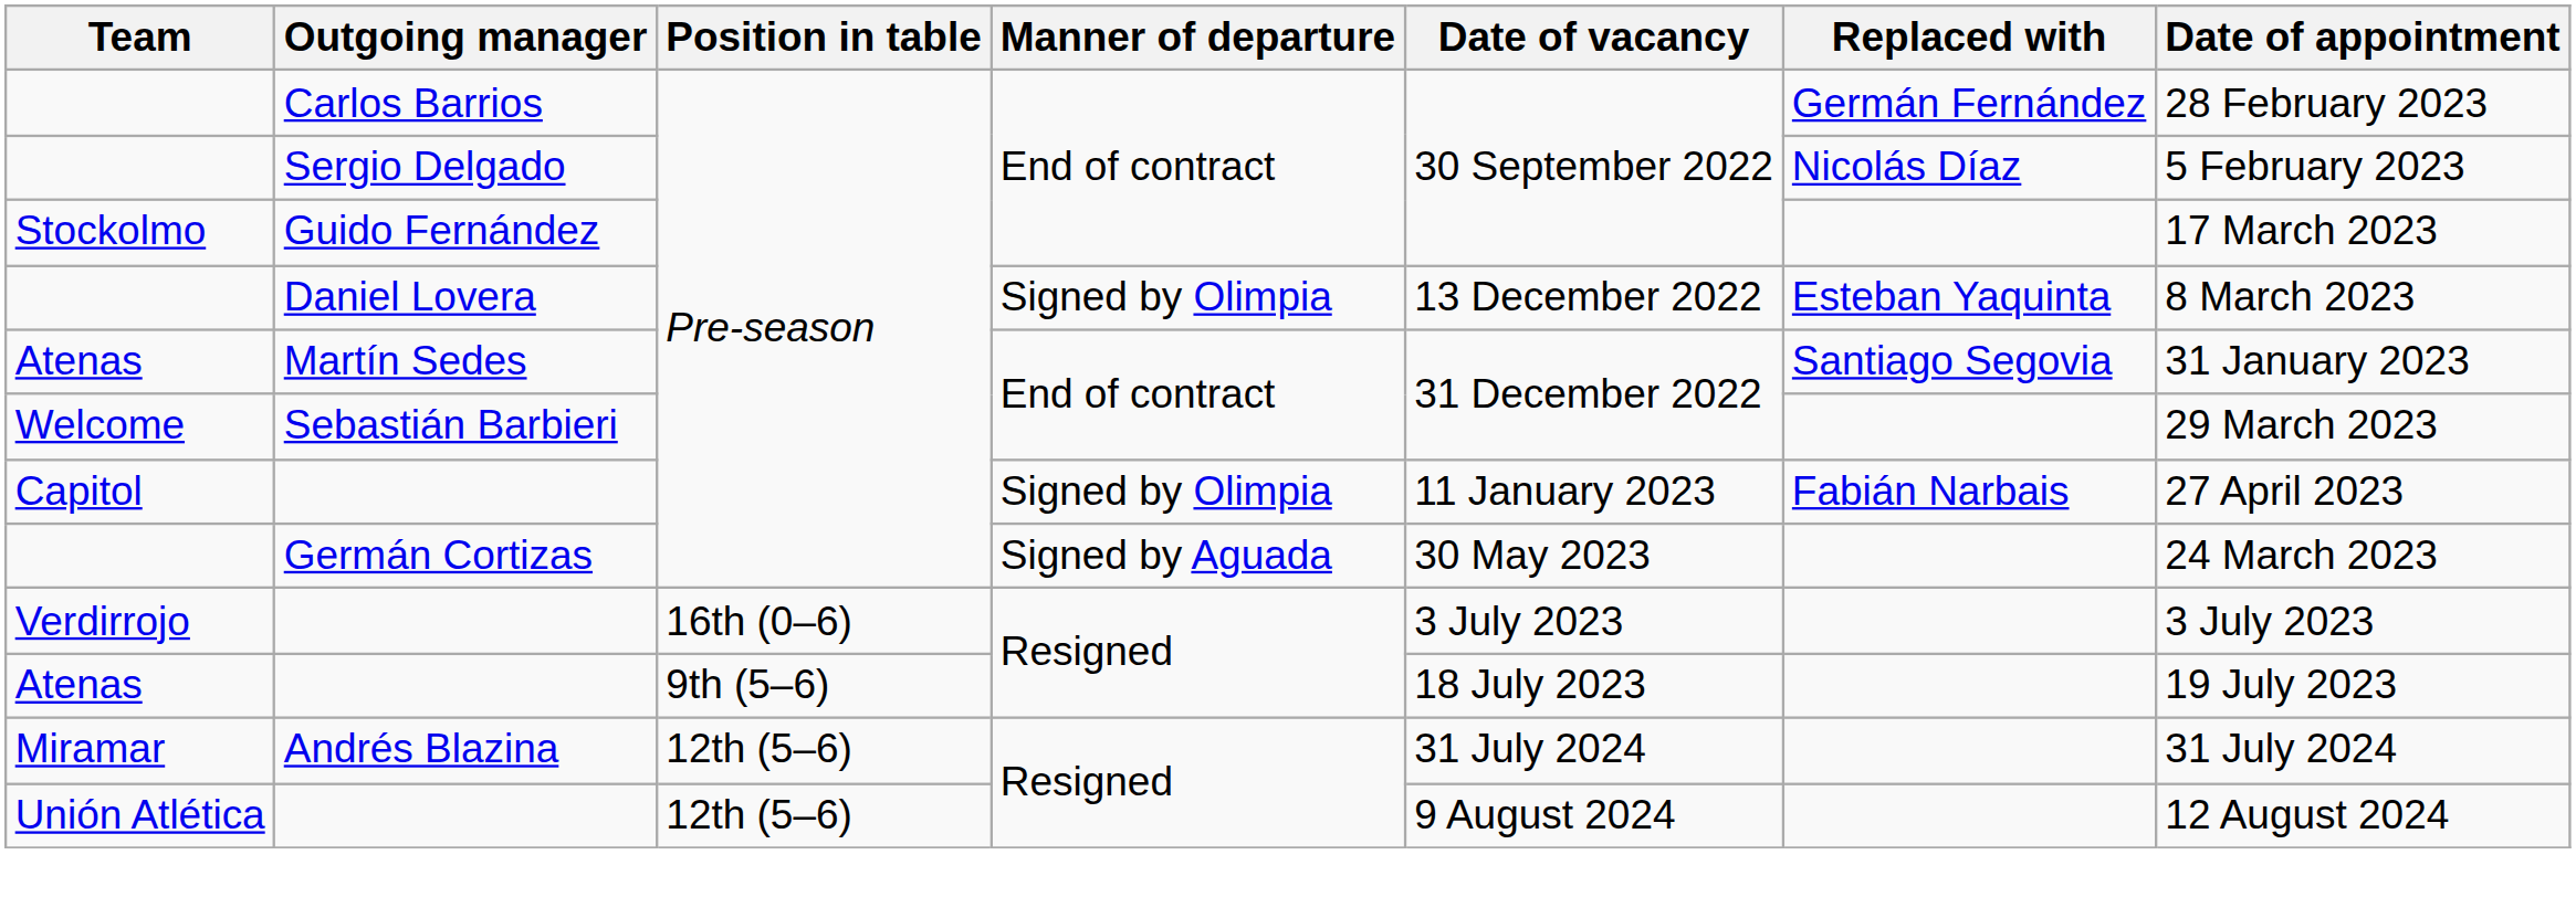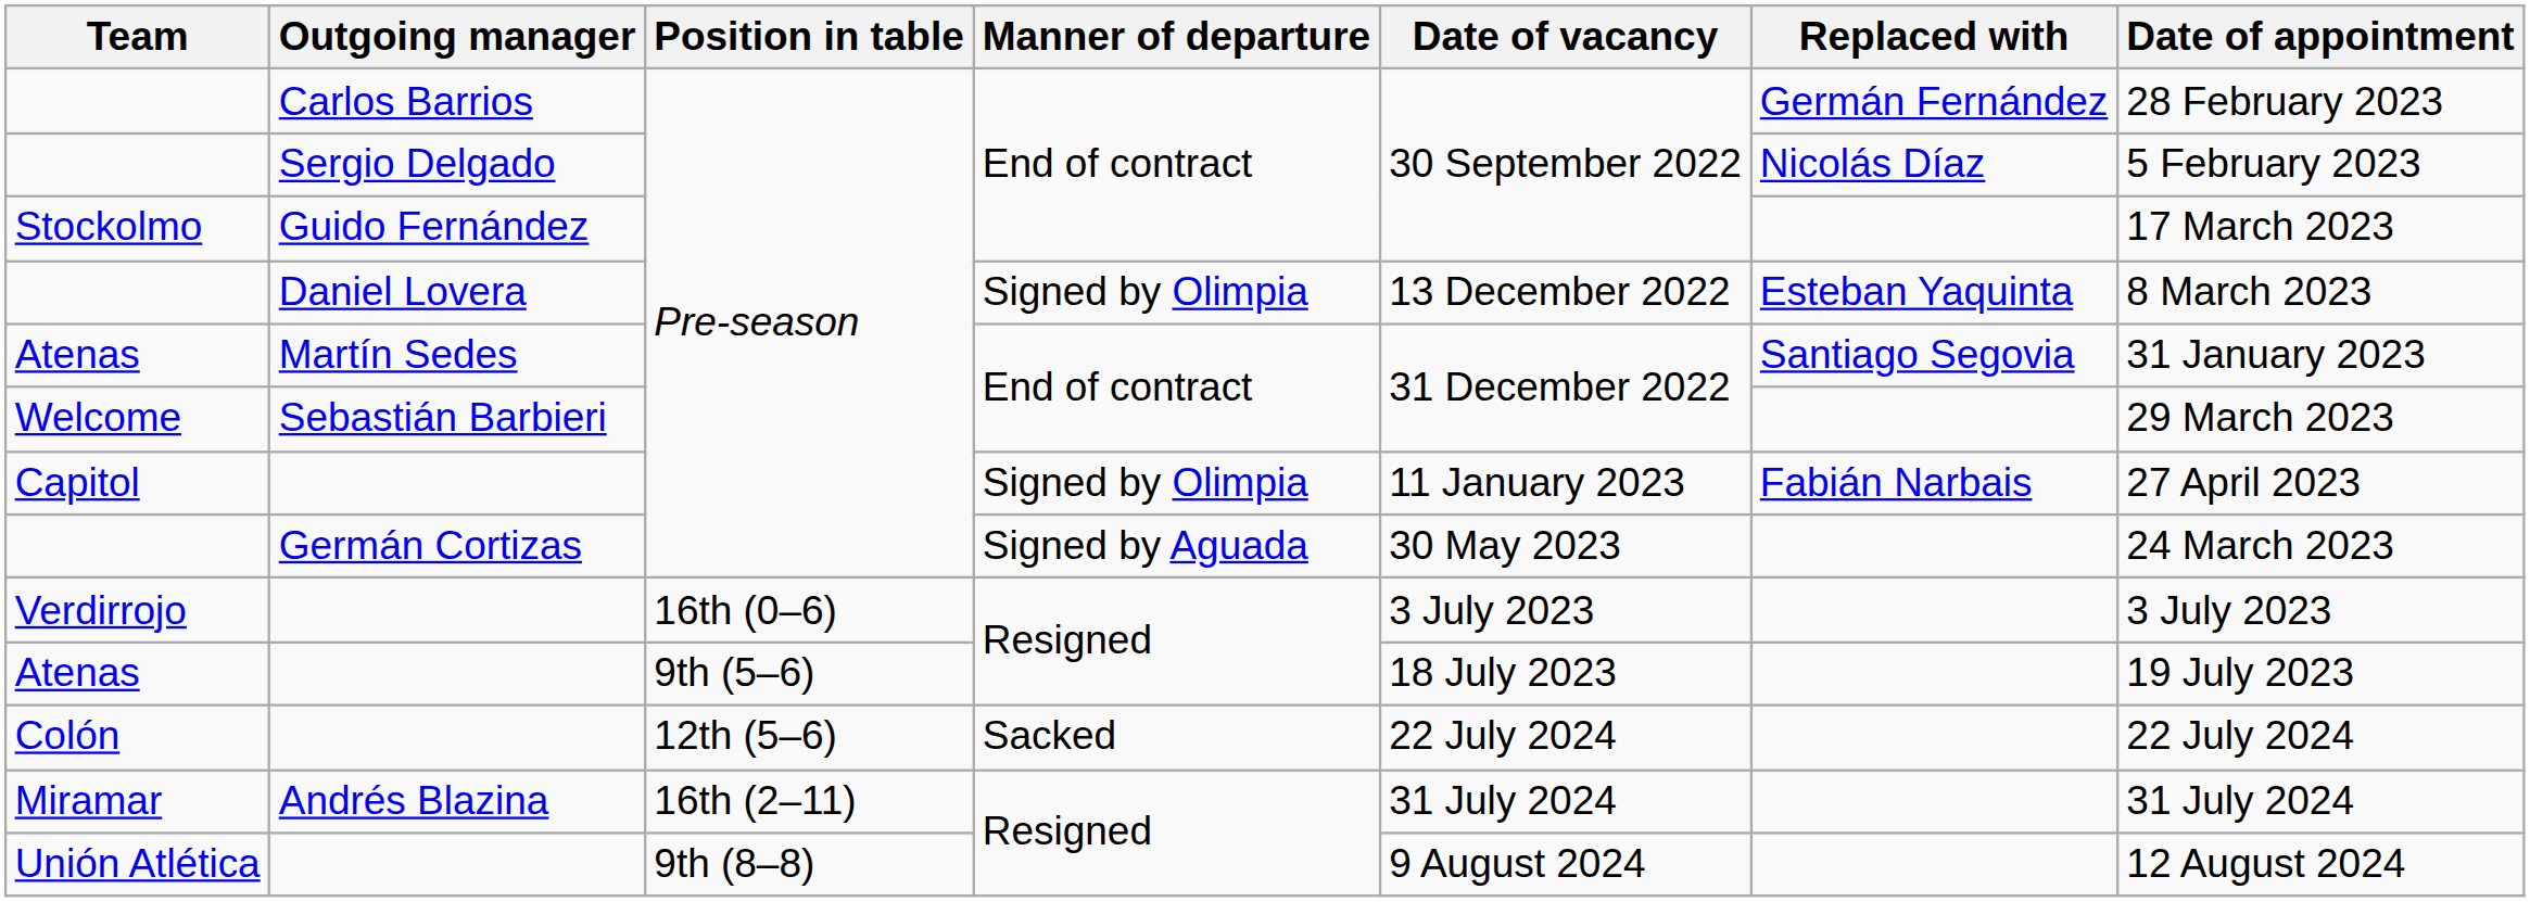+ row: Colón | 12th (5–6) | Sacked | 22 July 2024 | 22 July 2024
Miramar | Position in table: 12th (5–6) -> 16th (2–11)
Unión Atlética | Position in table: 12th (5–6) -> 9th (8–8)
